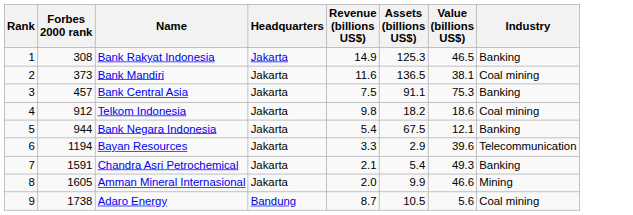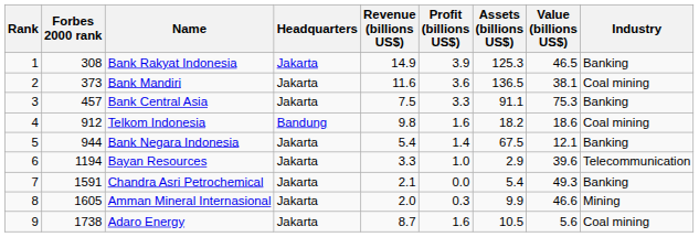+ column: Profit (billions US$) | 3.9 | 3.6 | 3.3 | 1.6 | 1.4 | 1.0 | 0.0 | 0.3 | 1.6
Telkom Indonesia | Headquarters: Jakarta -> Bandung
Adaro Energy | Headquarters: Bandung -> Jakarta
